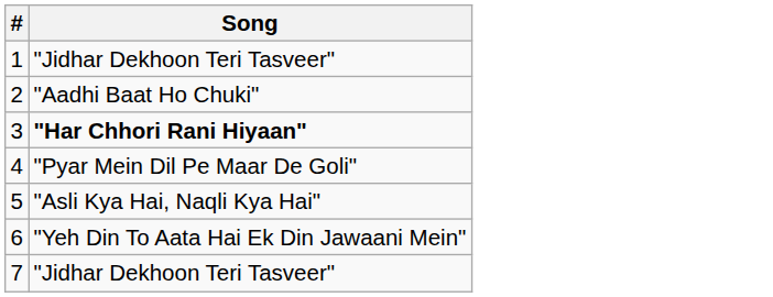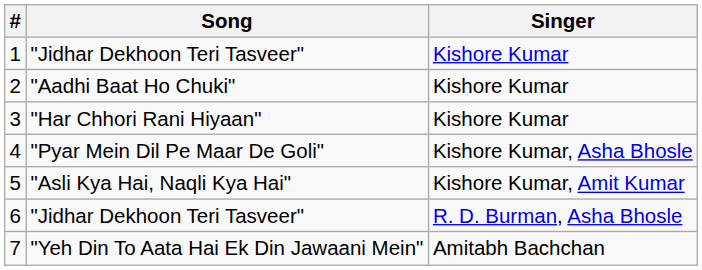+ column: Singer | Kishore Kumar | Kishore Kumar | Kishore Kumar | Kishore Kumar, Asha Bhosle | Kishore Kumar, Amit Kumar | R. D. Burman, Asha Bhosle | Amitabh Bachchan
3 | Song: bold -> normal
6 | Song: "Yeh Din To Aata Hai Ek Din Jawaani Mein" -> "Jidhar Dekhoon Teri Tasveer"
7 | Song: "Jidhar Dekhoon Teri Tasveer" -> "Yeh Din To Aata Hai Ek Din Jawaani Mein"
